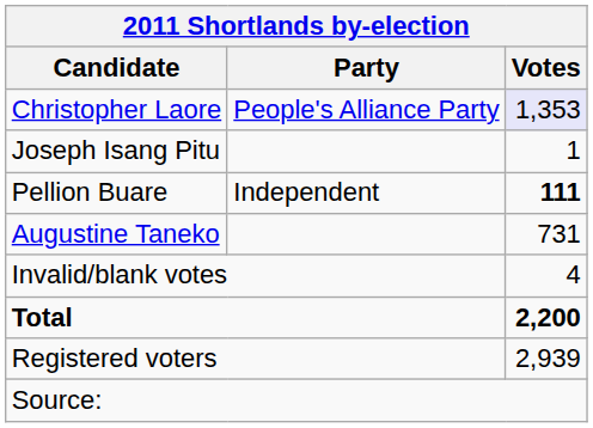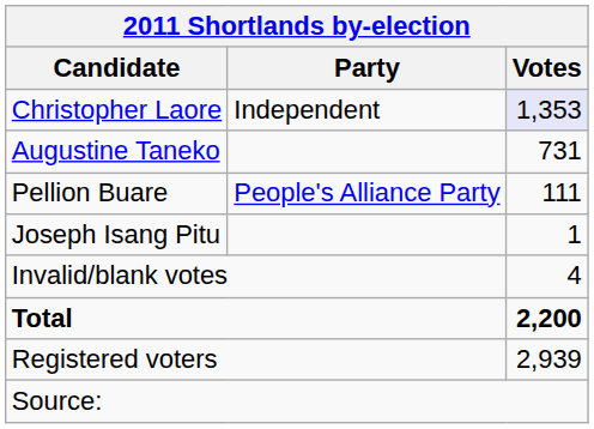Christopher Laore | Party: People's Alliance Party -> Independent
rows swapped: Augustine Taneko <-> Joseph Isang Pitu
Pellion Buare | Party: Independent -> People's Alliance Party
Pellion Buare | Votes: bold -> normal
